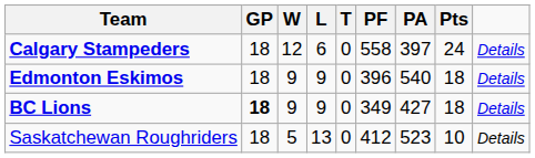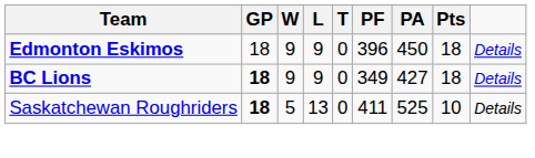- row: Calgary Stampeders | 18 | 12 | 6 | 0 | 558 | 397 | 24 | Details
Edmonton Eskimos | PA: 540 -> 450
Saskatchewan Roughriders | GP: normal -> bold
Saskatchewan Roughriders | PF: 412 -> 411
Saskatchewan Roughriders | PA: 523 -> 525
